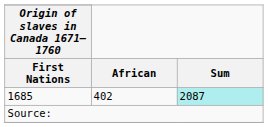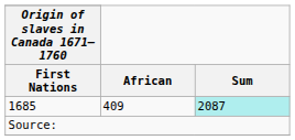1685 | African: 402 -> 409
